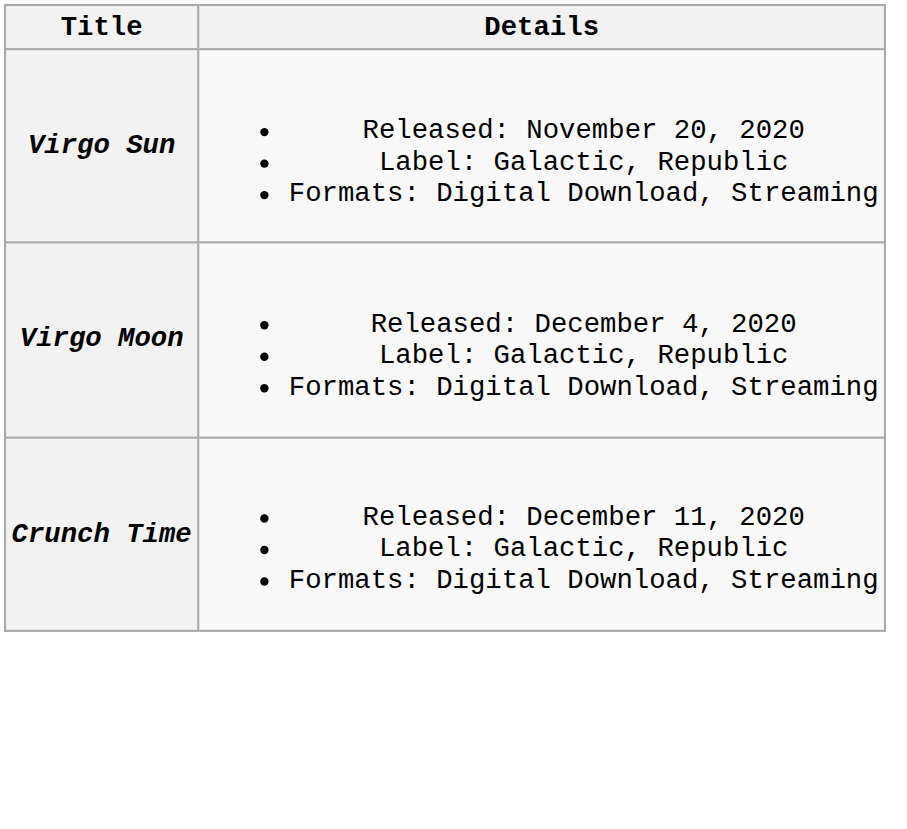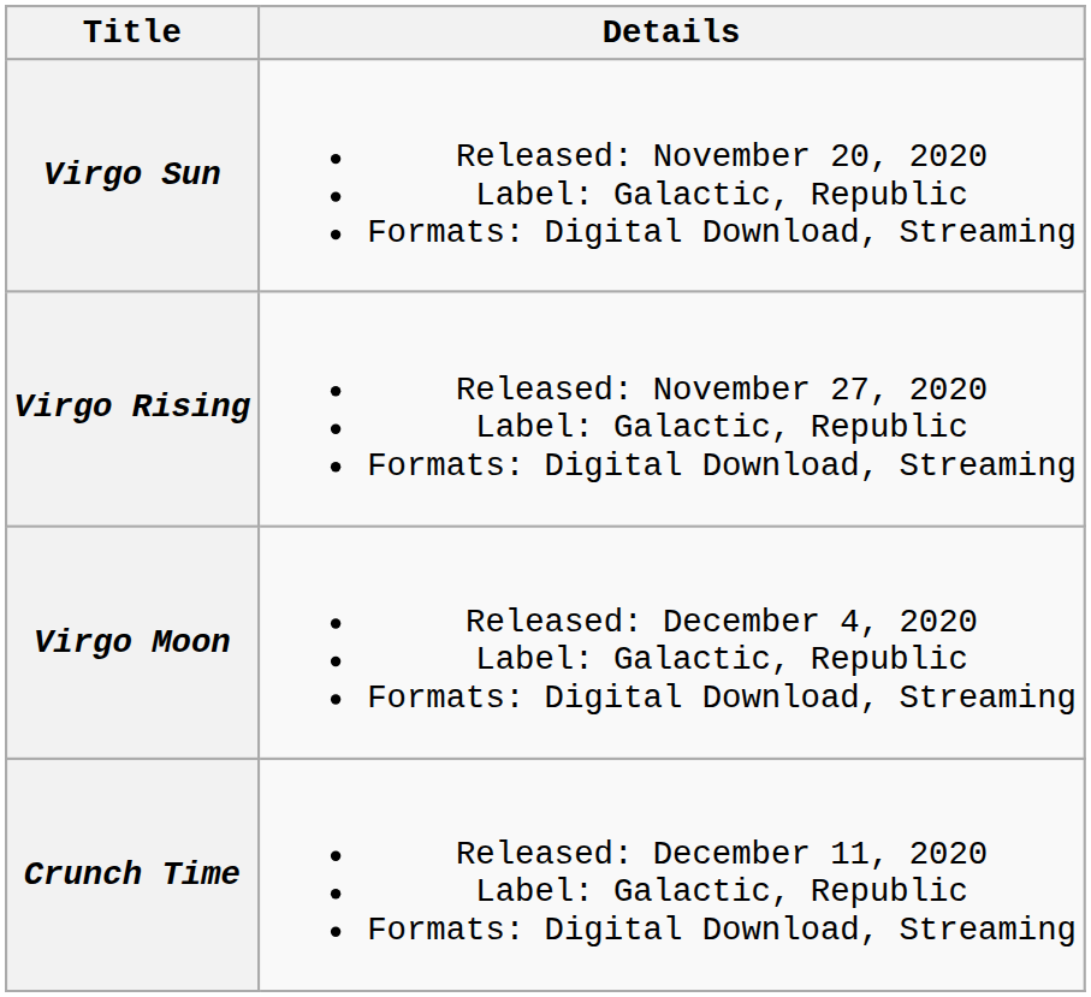+ row: Virgo Rising | Released: November 27, 2020 Label: Galactic, Republic Formats: Digital Download, Streaming
